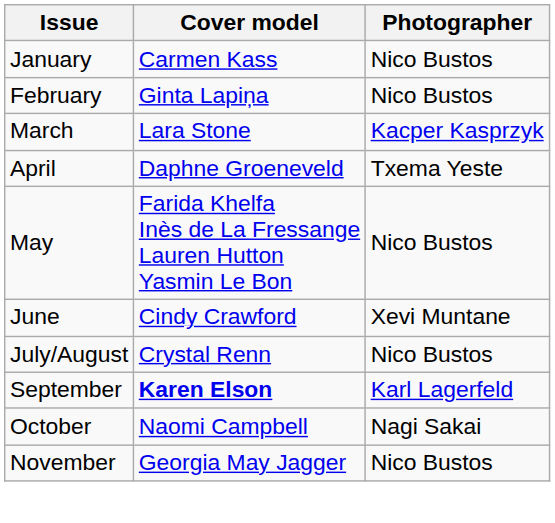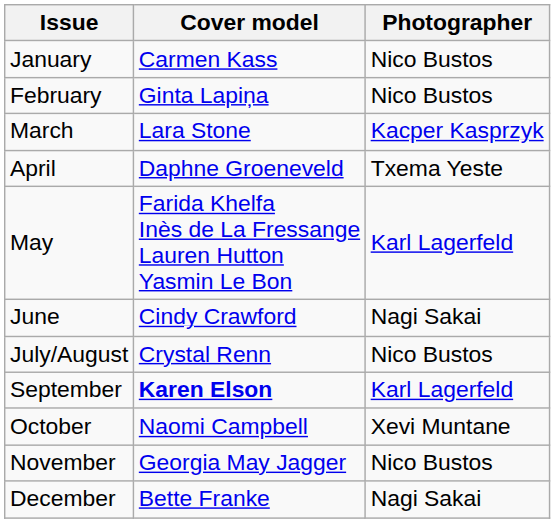May | Photographer: Nico Bustos -> Karl Lagerfeld
June | Photographer: Xevi Muntane -> Nagi Sakai
October | Photographer: Nagi Sakai -> Xevi Muntane
+ row: December | Bette Franke | Nagi Sakai
